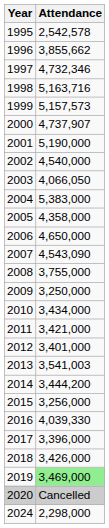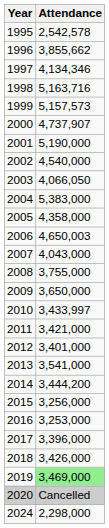1997 | Attendance: 4,732,346 -> 4,134,346
2006 | Attendance: 4,650,000 -> 4,650,003
2007 | Attendance: 4,543,090 -> 4,043,000
2009 | Attendance: 3,250,000 -> 3,650,000
2010 | Attendance: 3,434,000 -> 3,433,997
2013 | Attendance: 3,541,003 -> 3,541,000
2016 | Attendance: 4,039,330 -> 3,253,000
